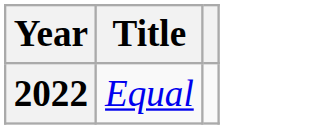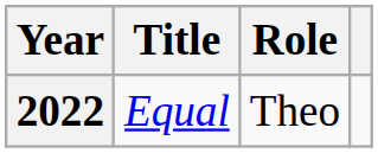+ column: Role | Theo
